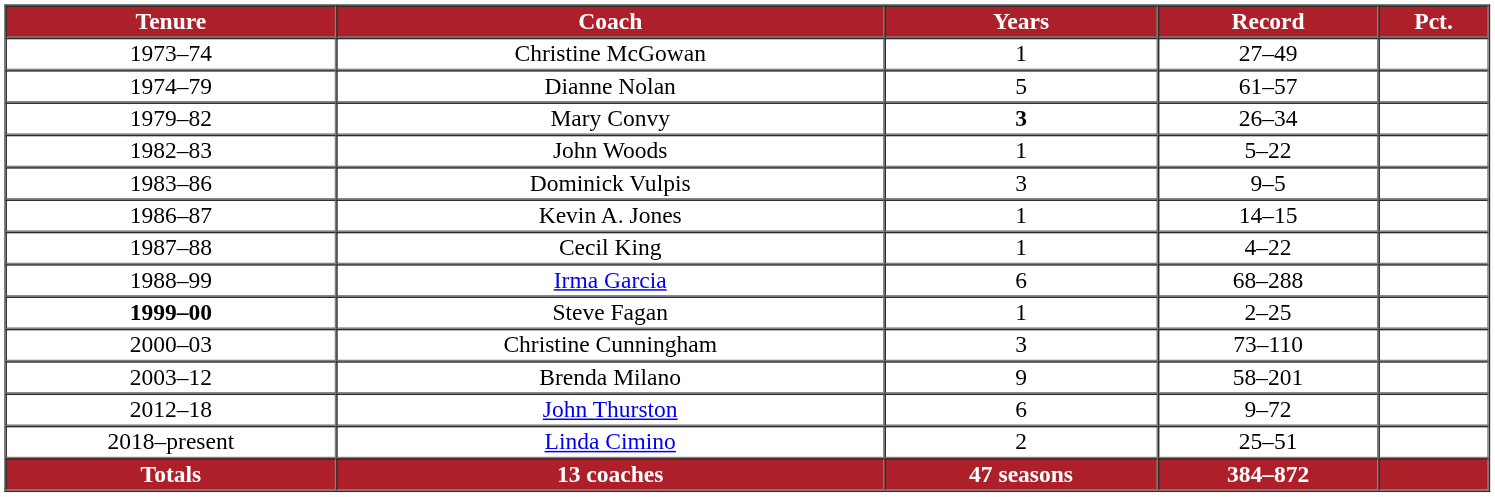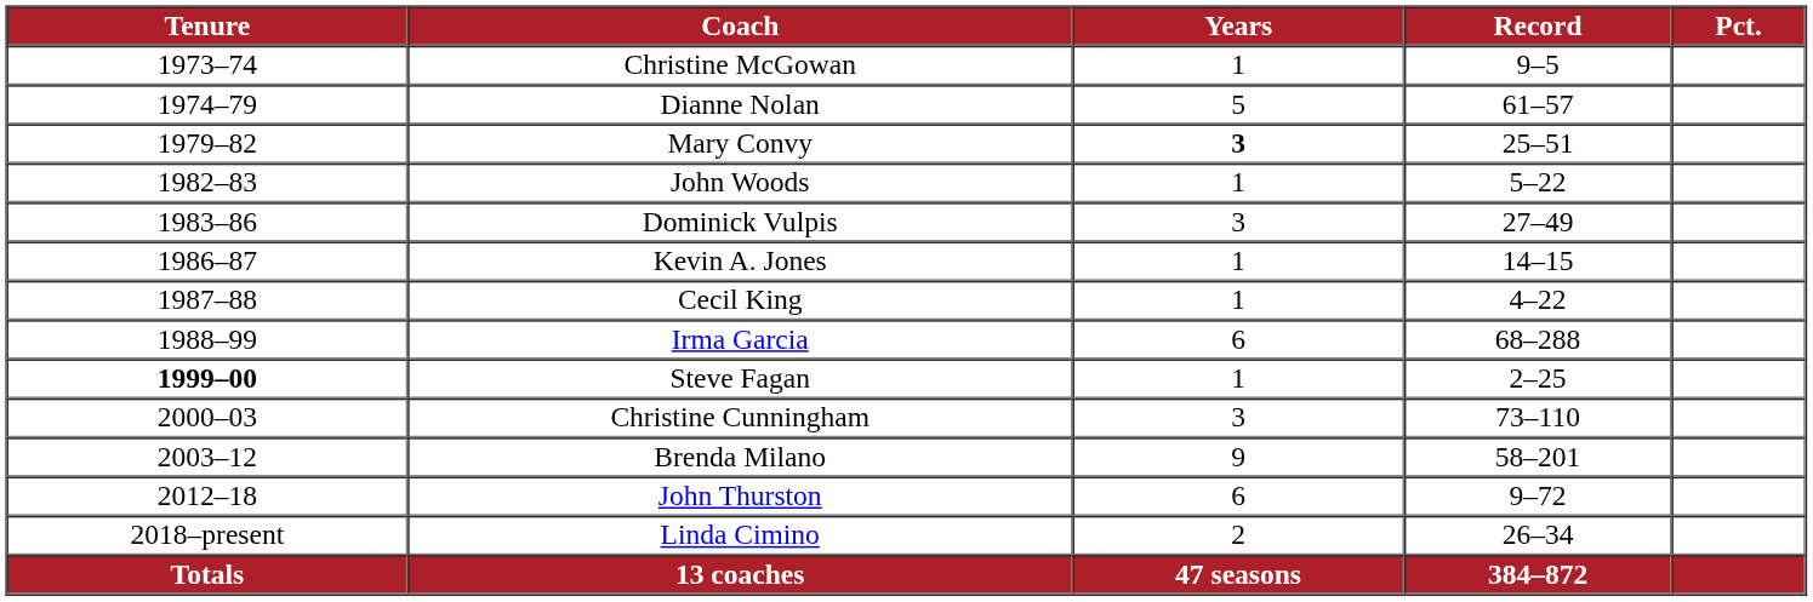Christine McGowan | Record: 27–49 -> 9–5
Mary Convy | Record: 26–34 -> 25–51
Dominick Vulpis | Record: 9–5 -> 27–49
Linda Cimino | Record: 25–51 -> 26–34
